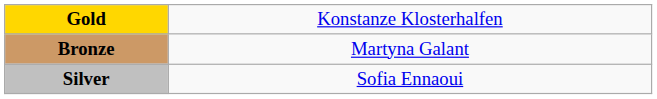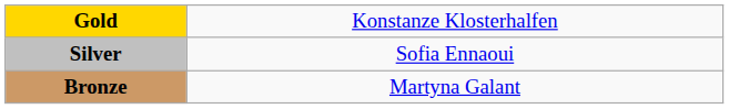rows swapped: Silver <-> Bronze
